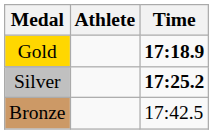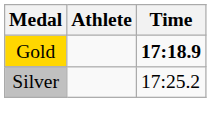Silver | Time: bold -> normal
- row: Bronze | 17:42.5
